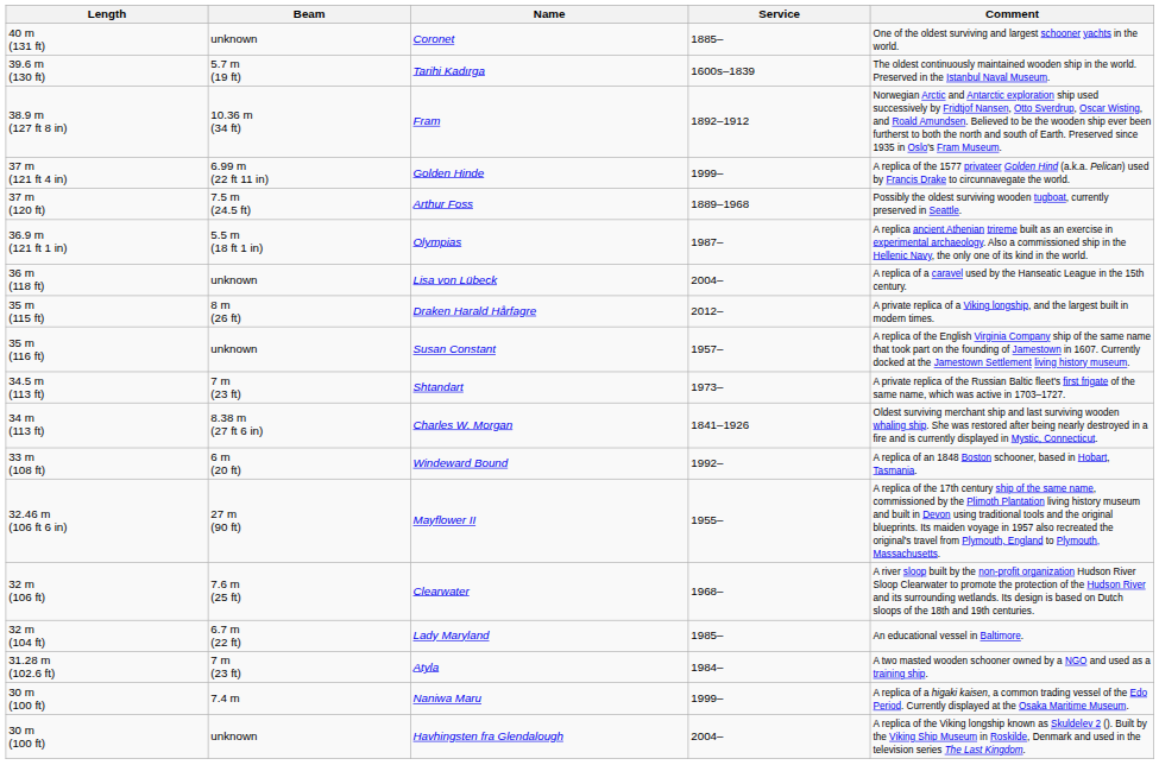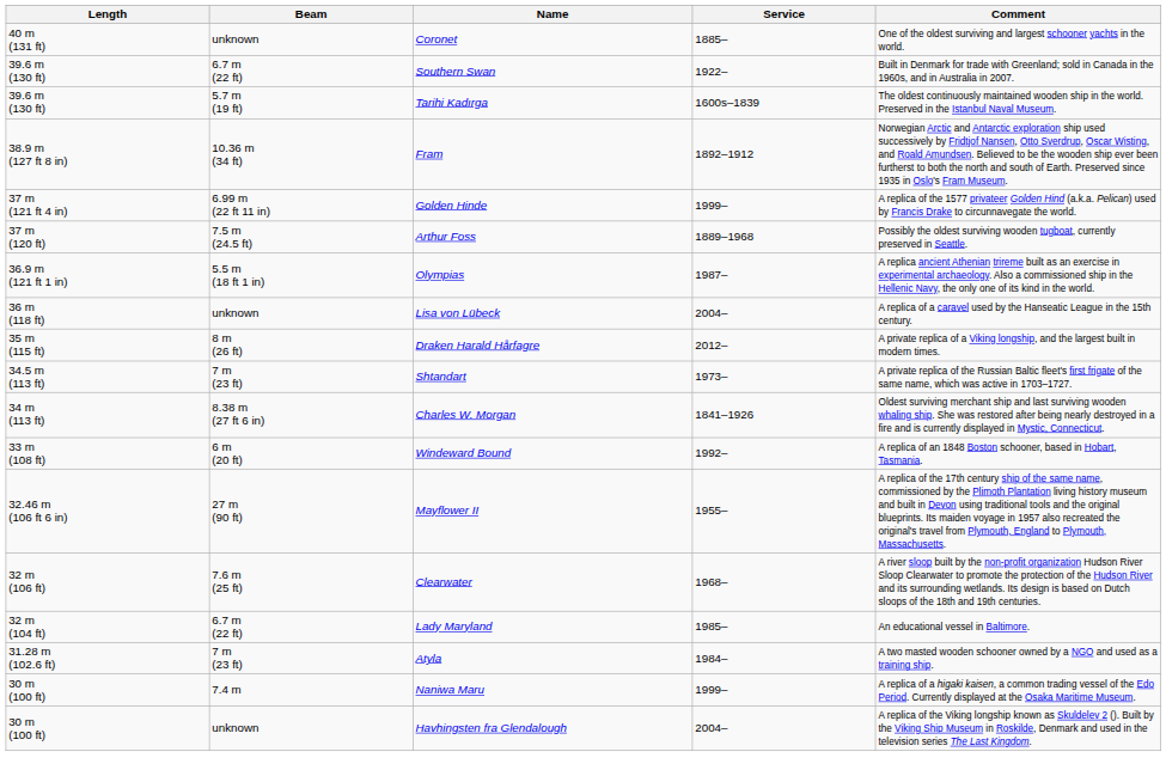+ row: 39.6 m (130 ft) | 6.7 m (22 ft) | Southern Swan | 1922– | Built in Denmark for trade with Greenland; sold in Canada in the 1960s, and in Australia in 2007.
- row: 35 m (116 ft) | unknown | Susan Constant | 1957– | A replica of the English Virginia Company ship of the same name that took part on the founding of Jamestown in 1607. Currently docked at the Jamestown Settlement living history museum.
